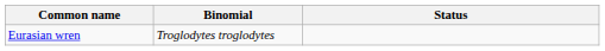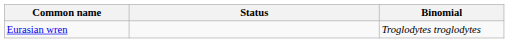columns swapped: Binomial <-> Status
